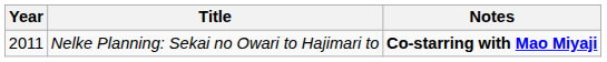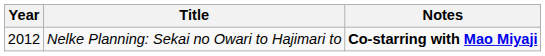Nelke Planning: Sekai no Owari to Hajimari to | Year: 2011 -> 2012
